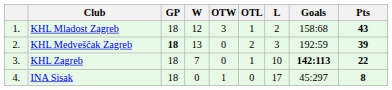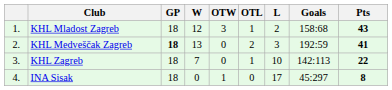KHL Medveščak Zagreb | Pts: 39 -> 41
KHL Zagreb | Goals: bold -> normal
